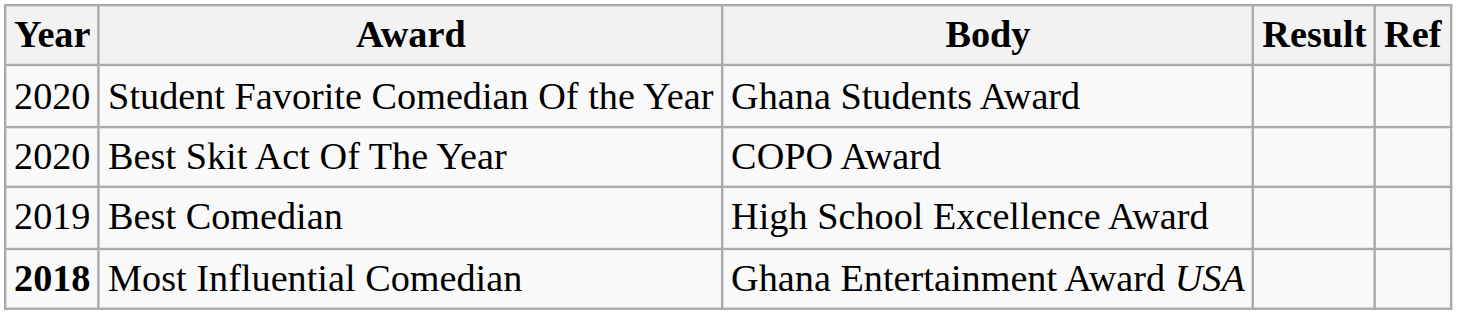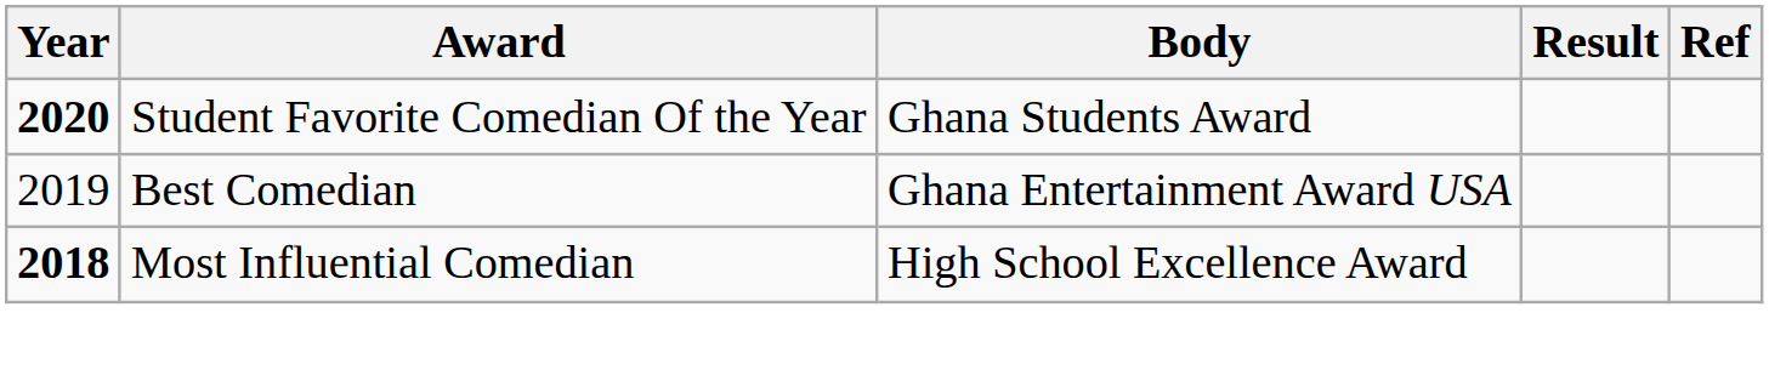Student Favorite Comedian Of the Year | Year: normal -> bold
- row: 2020 | Best Skit Act Of The Year | COPO Award
Best Comedian | Body: High School Excellence Award -> Ghana Entertainment Award USA
Most Influential Comedian | Body: Ghana Entertainment Award USA -> High School Excellence Award
